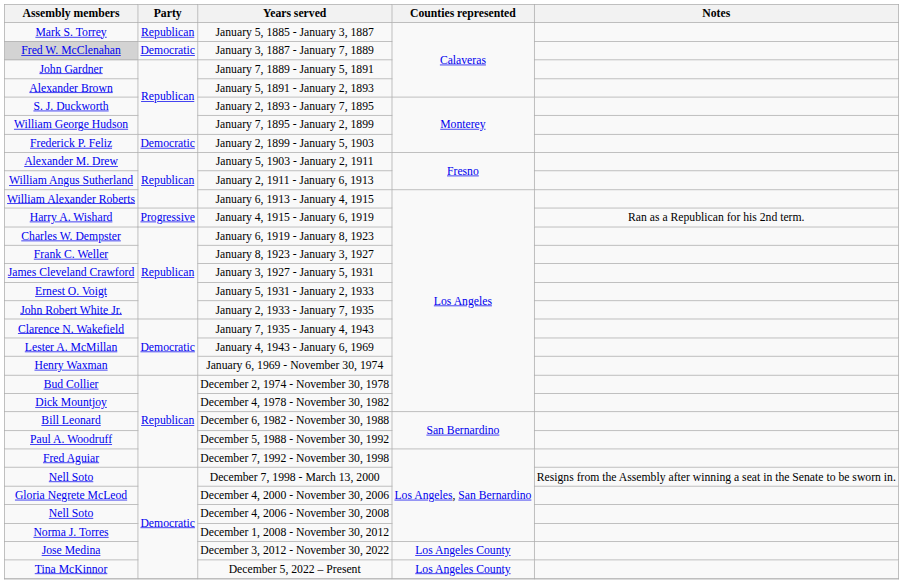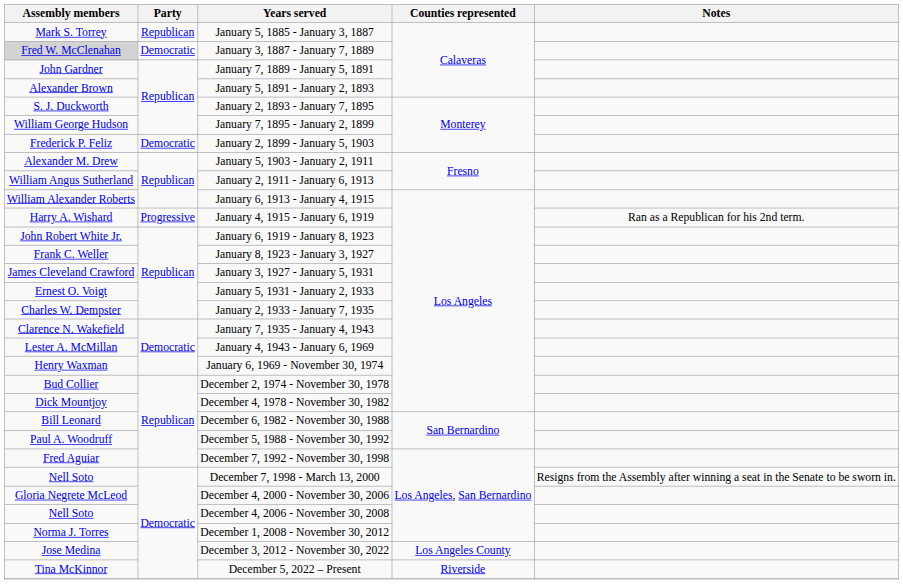January 6, 1919 - January 8, 1923 | Assembly members: Charles W. Dempster -> John Robert White Jr.
January 2, 1933 - January 7, 1935 | Assembly members: John Robert White Jr. -> Charles W. Dempster
December 5, 2022 – Present | Counties represented: Los Angeles County -> Riverside
